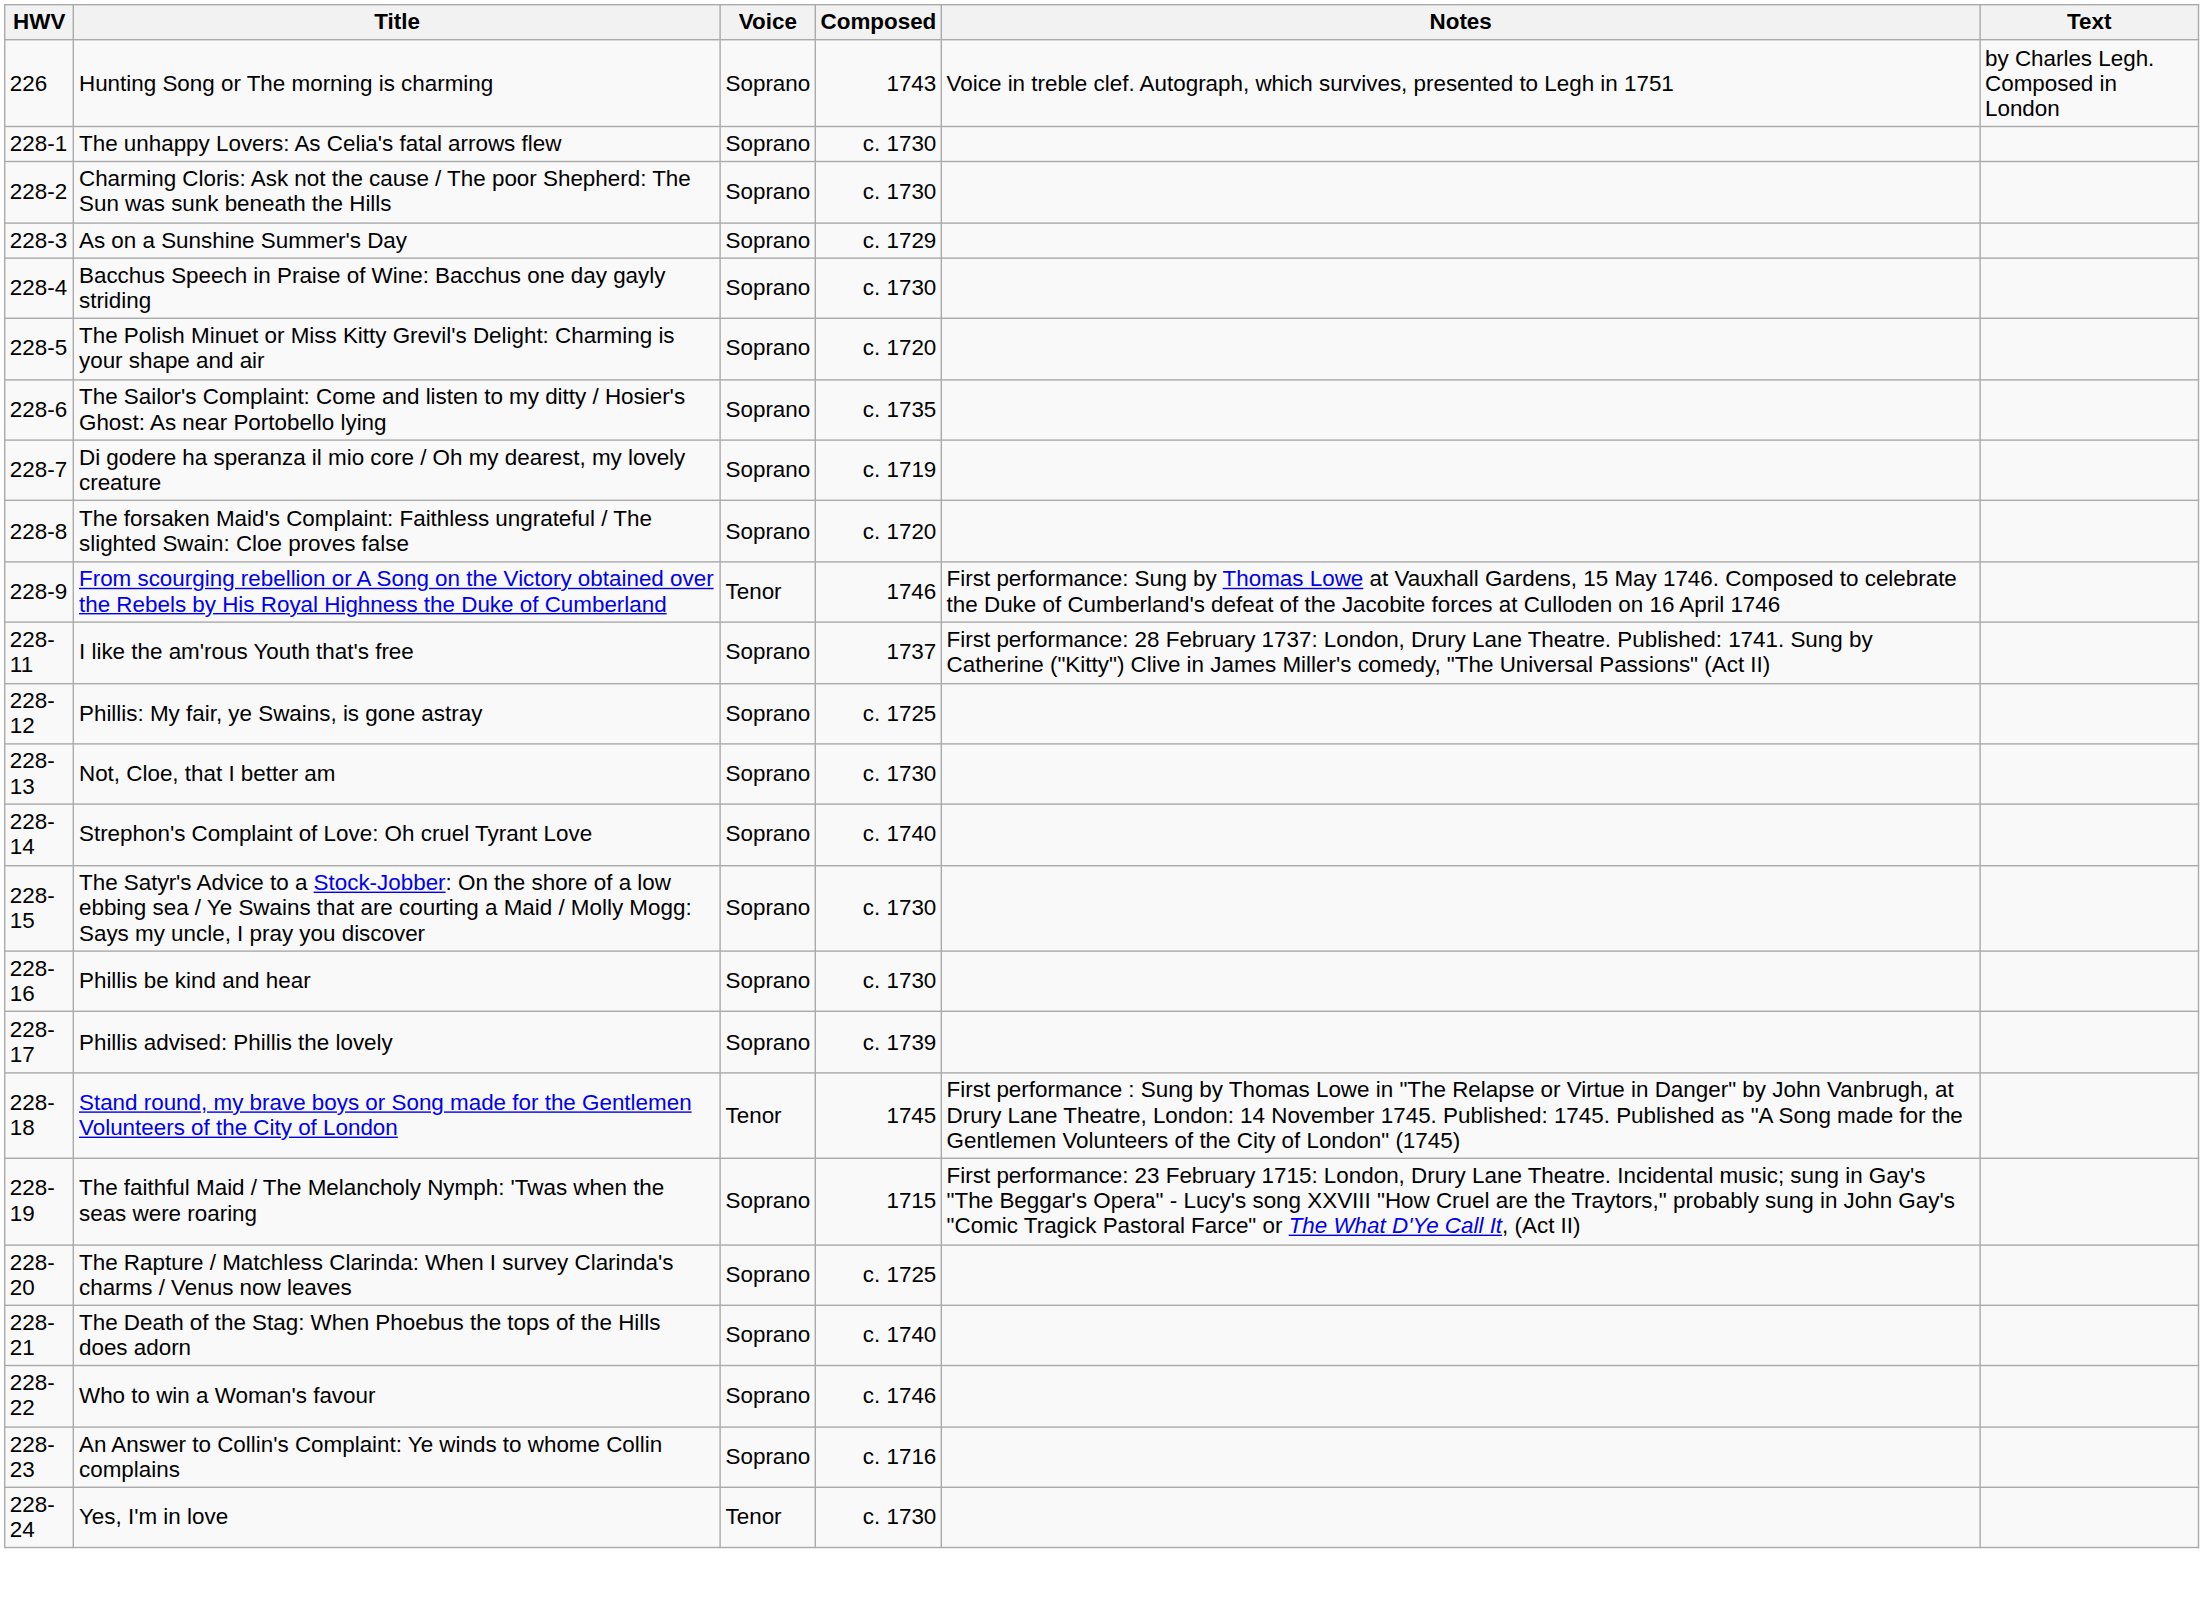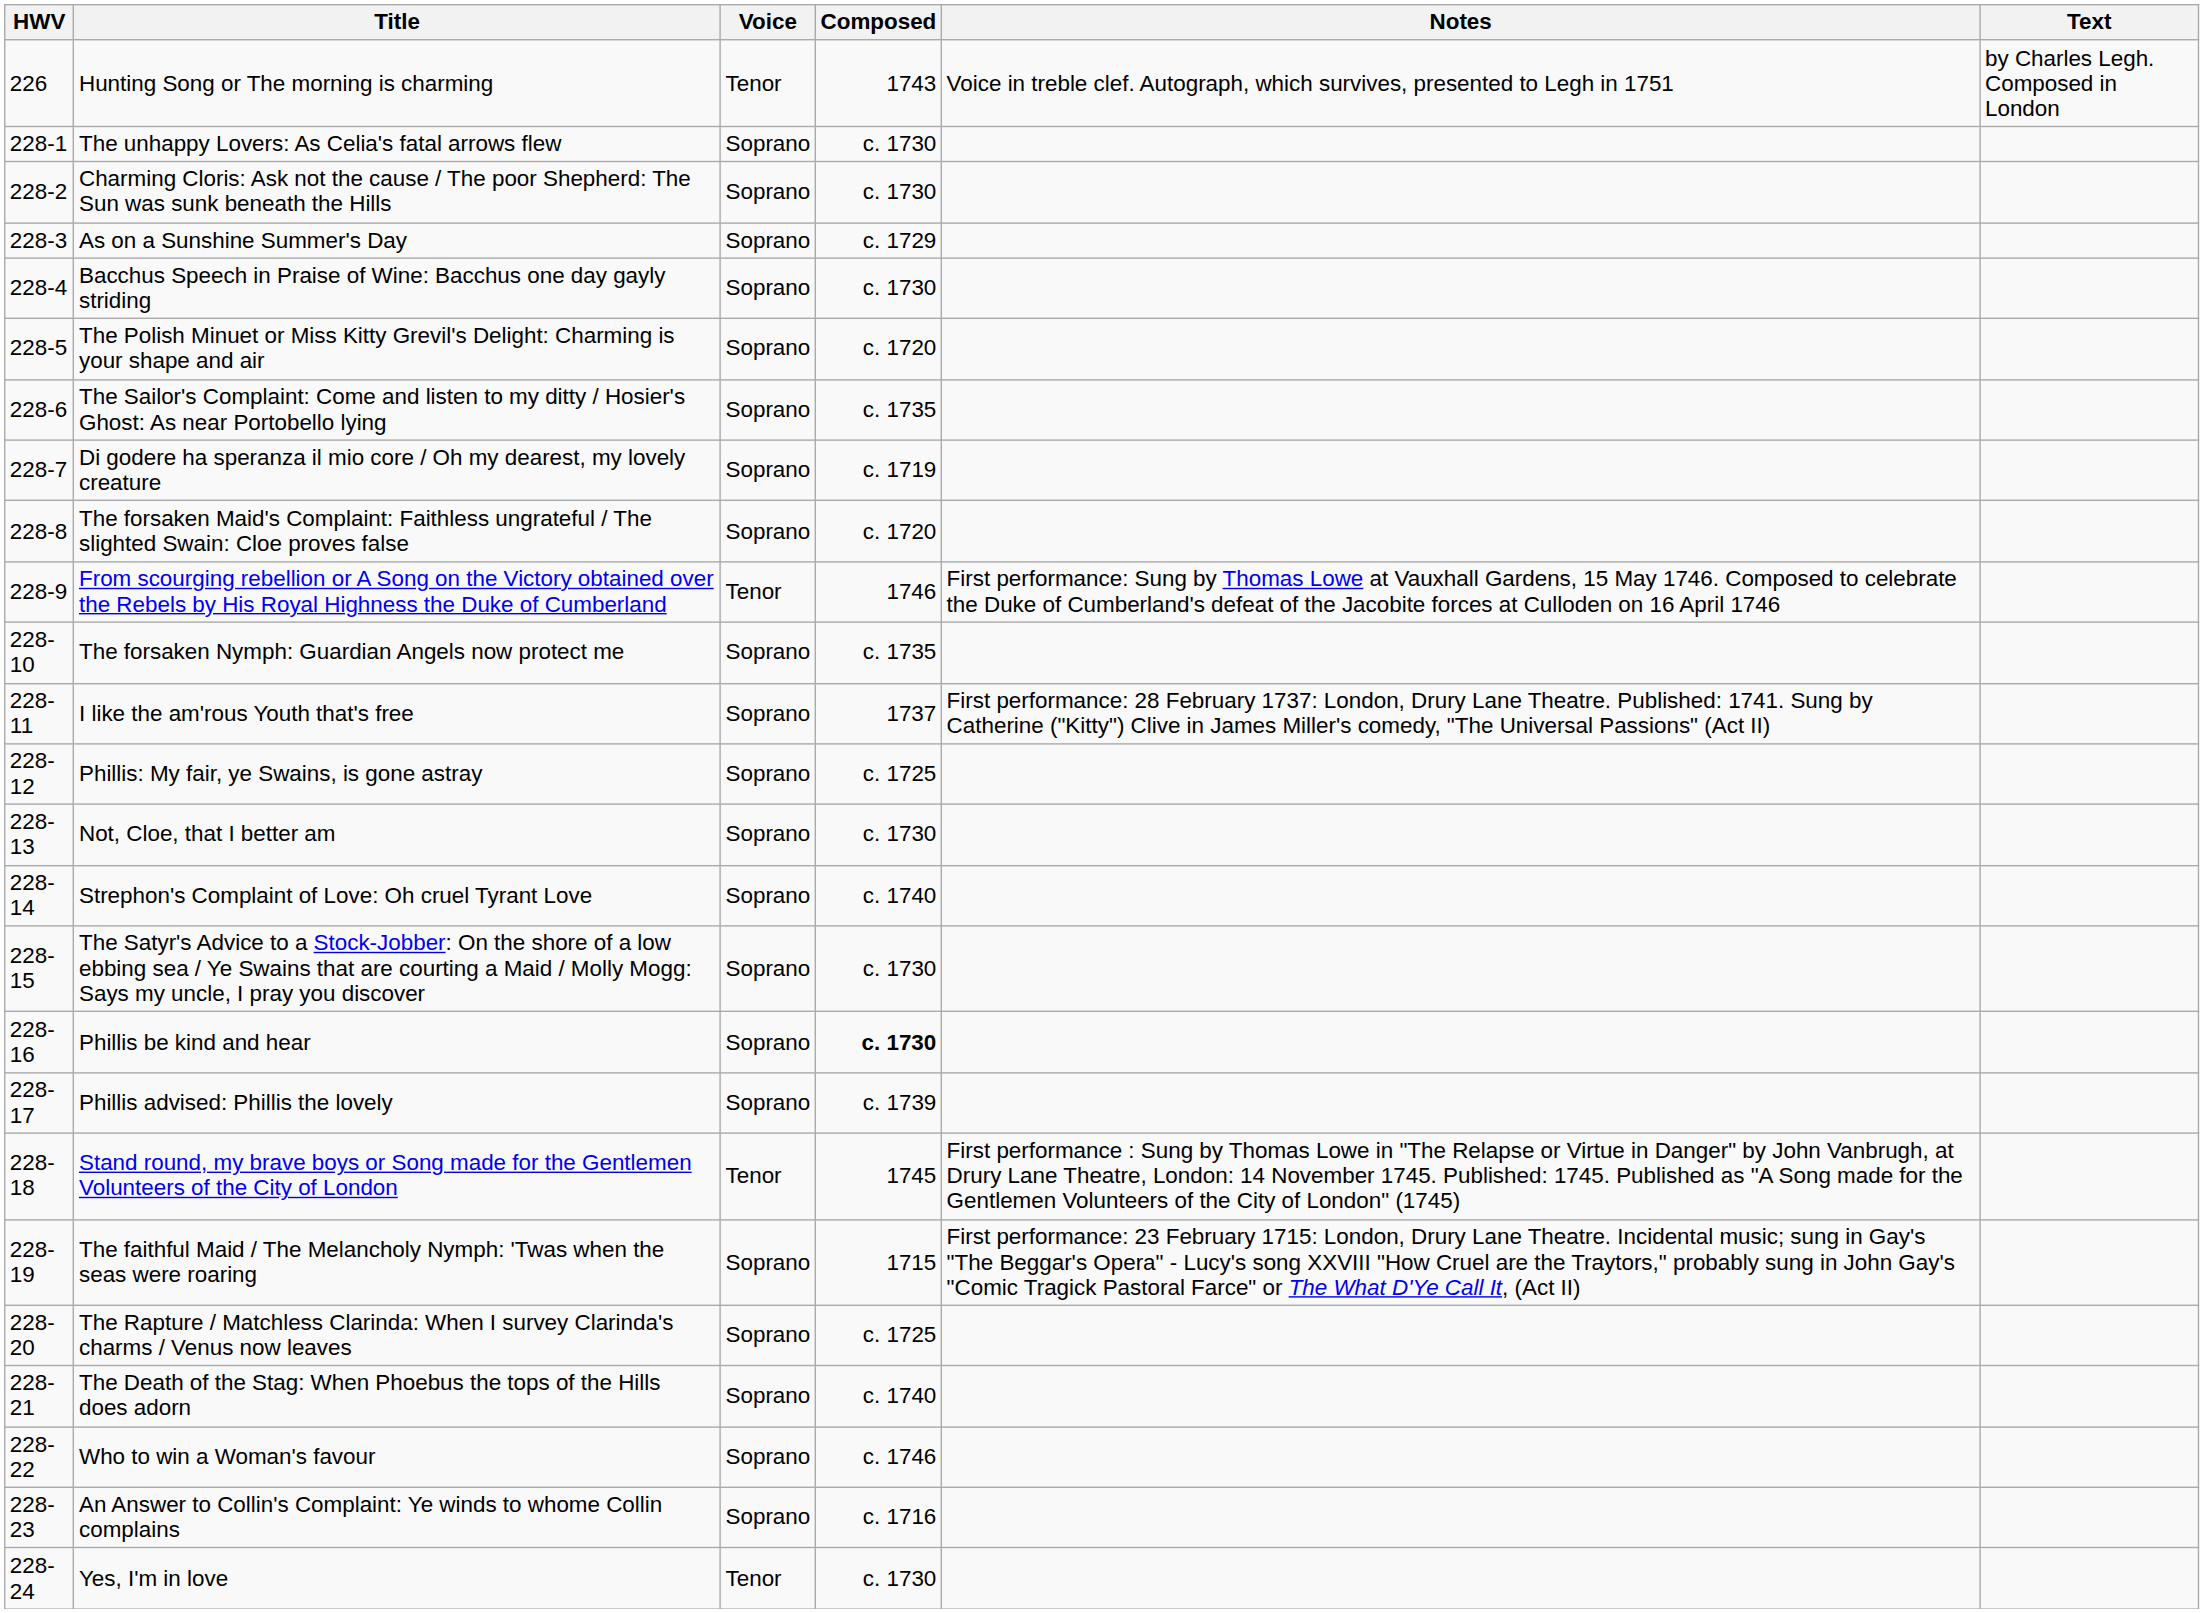Hunting Song or The morning is charming | Voice: Soprano -> Tenor
+ row: 228-10 | The forsaken Nymph: Guardian Angels now protect me | Soprano | c. 1735
Phillis be kind and hear | Composed: normal -> bold
